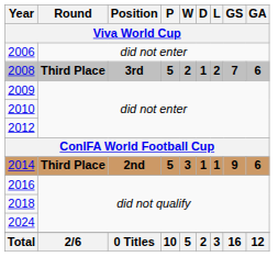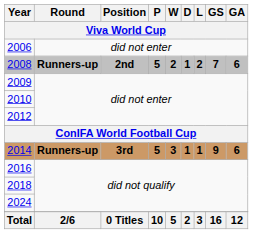2008 | Round: Third Place -> Runners-up
2008 | Position: 3rd -> 2nd
2014 | Round: Third Place -> Runners-up
2014 | Position: 2nd -> 3rd
